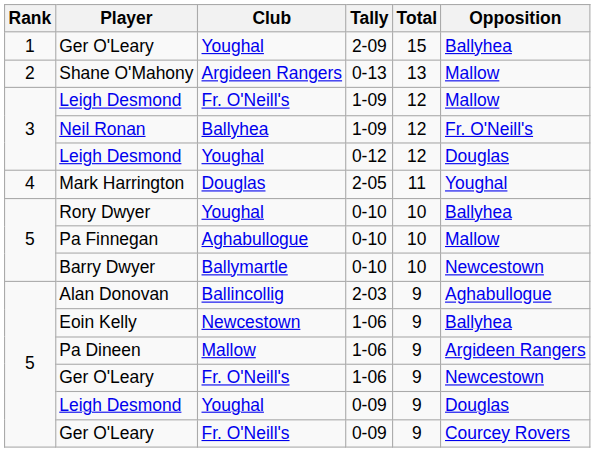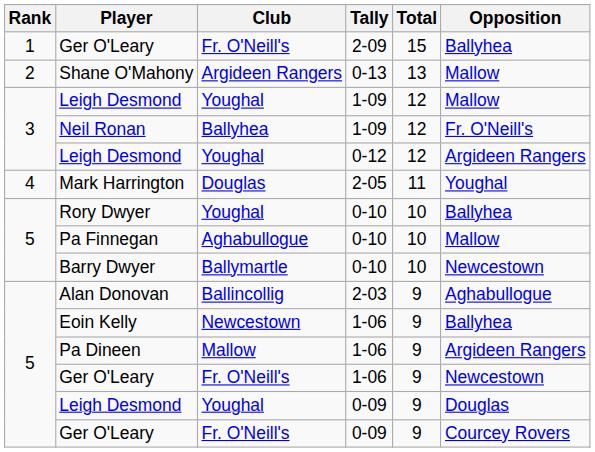Ger O'Leary / 2-09 | Club: Youghal -> Fr. O'Neill's
Leigh Desmond / 1-09 | Club: Fr. O'Neill's -> Youghal
Leigh Desmond / 0-12 | Opposition: Douglas -> Argideen Rangers
